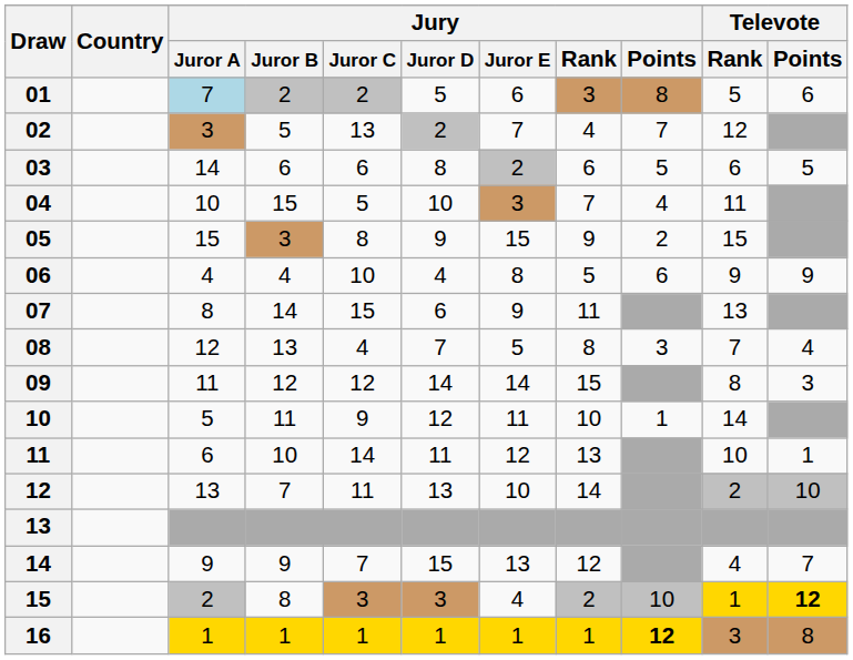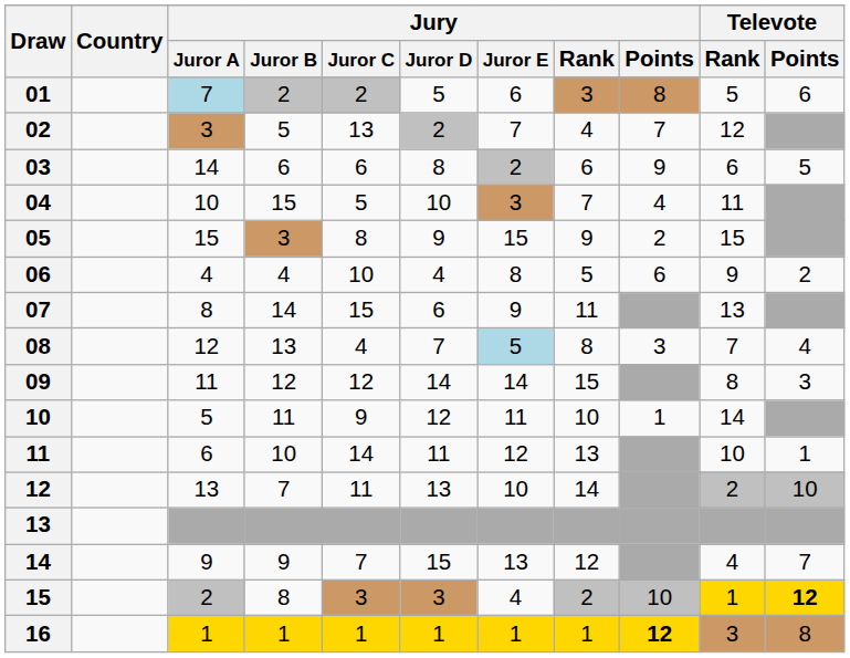03 | Jury / Points: 5 -> 9
06 | Televote / Points: 9 -> 2
08 | Jury / Juror E: no background -> lightblue background
